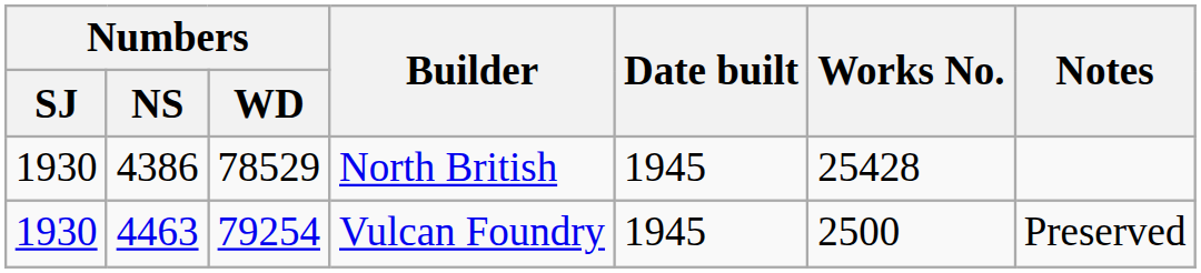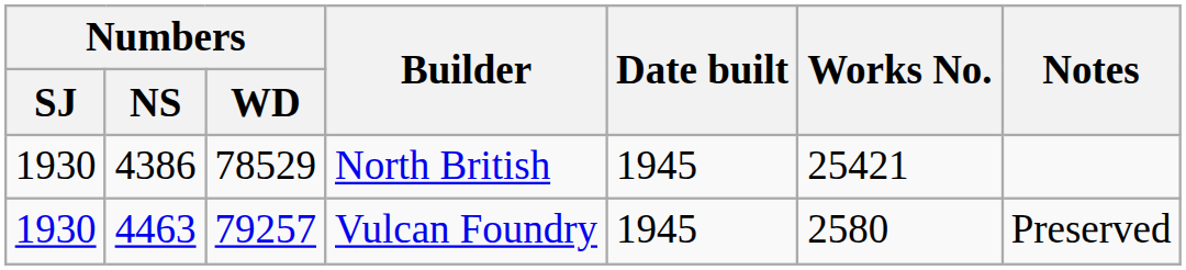North British | Works No.: 25428 -> 25421
Vulcan Foundry | Numbers / WD: 79254 -> 79257
Vulcan Foundry | Works No.: 2500 -> 2580
